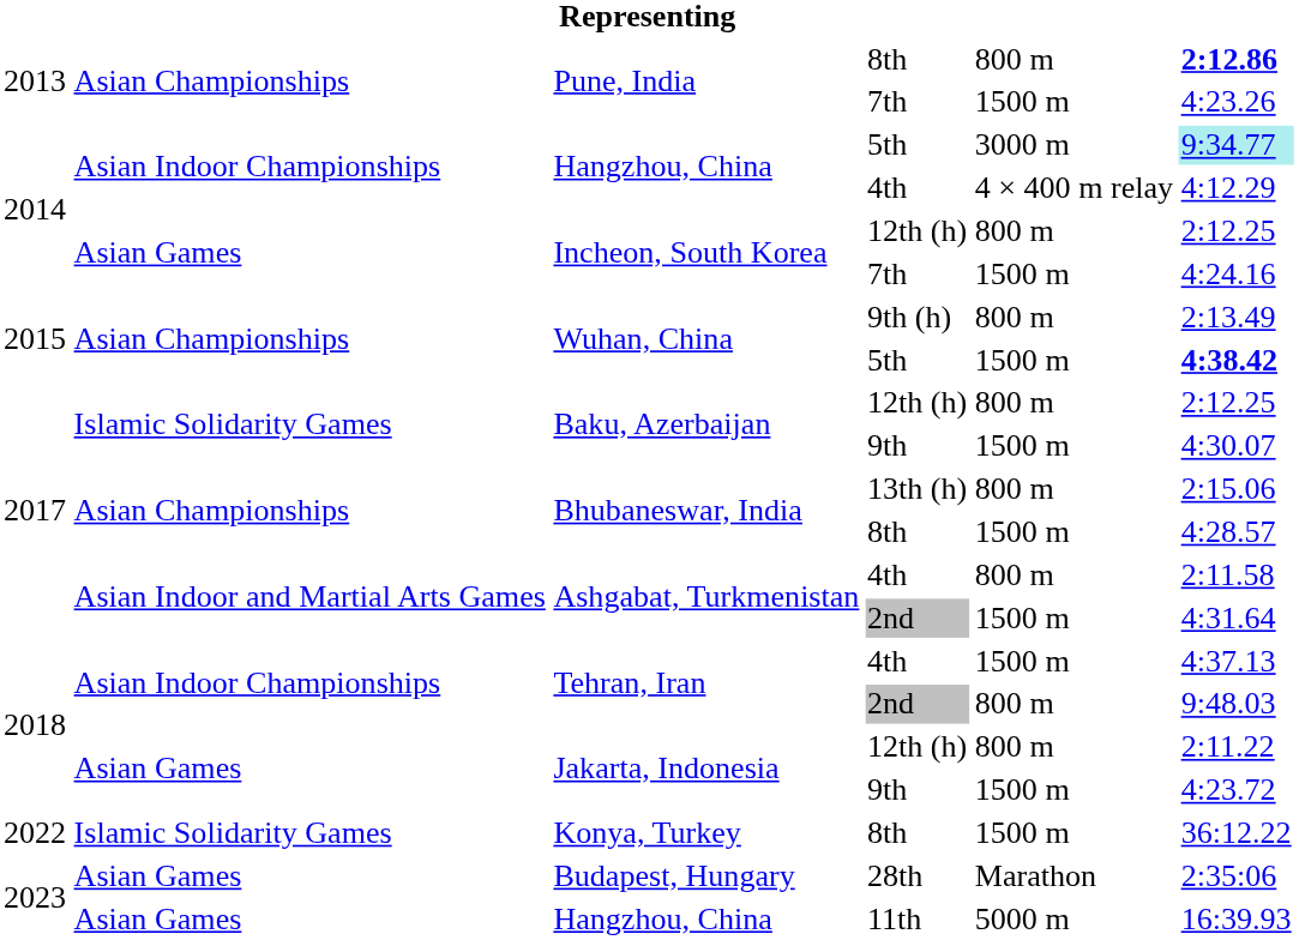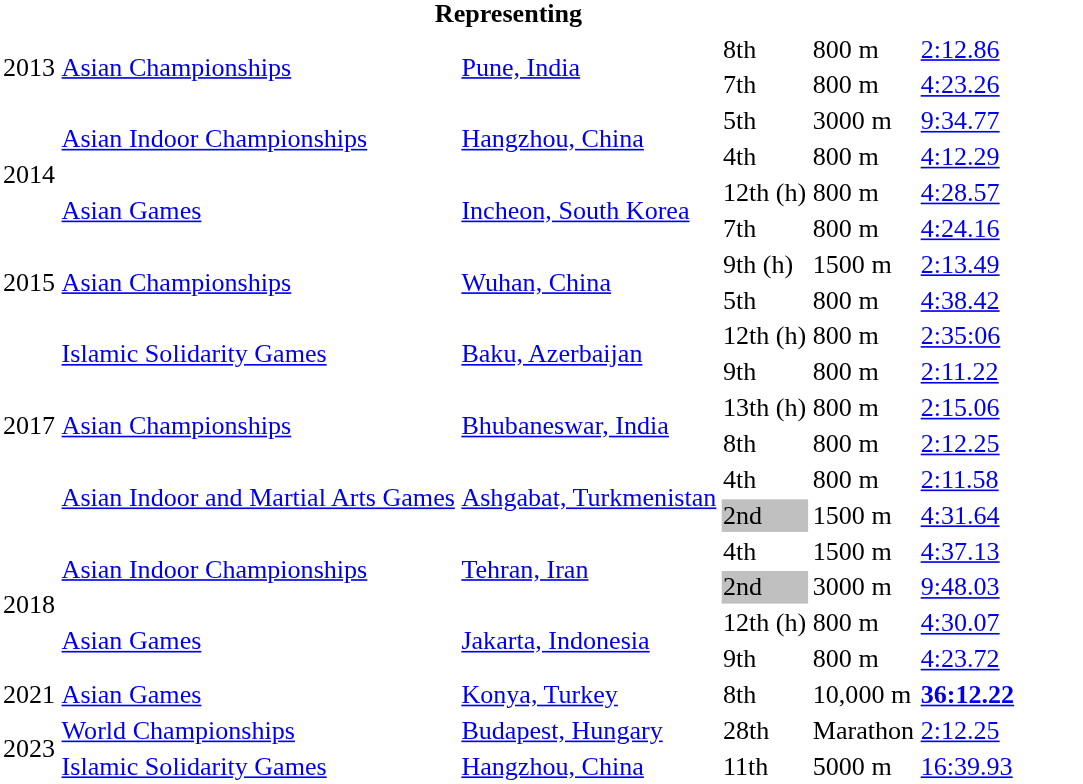Pune, India / 8th | column 6: bold -> normal
Pune, India / 7th | column 5: 1500 m -> 800 m
Hangzhou, China / 5th | column 6: paleturquoise background -> no background
Hangzhou, China / 4th | column 5: 4 × 400 m relay -> 800 m
Incheon, South Korea / 12th (h) | column 6: 2:12.25 -> 4:28.57
Incheon, South Korea / 7th | column 5: 1500 m -> 800 m
Wuhan, China / 9th (h) | column 5: 800 m -> 1500 m
Wuhan, China / 5th | column 5: 1500 m -> 800 m
Wuhan, China / 5th | column 6: bold -> normal
Baku, Azerbaijan / 12th (h) | column 6: 2:12.25 -> 2:35:06
Baku, Azerbaijan / 9th | column 5: 1500 m -> 800 m
Baku, Azerbaijan / 9th | column 6: 4:30.07 -> 2:11.22
Bhubaneswar, India / 8th | column 5: 1500 m -> 800 m
Bhubaneswar, India / 8th | column 6: 4:28.57 -> 2:12.25
Tehran, Iran / 2nd | column 5: 800 m -> 3000 m
Jakarta, Indonesia / 12th (h) | column 6: 2:11.22 -> 4:30.07
Jakarta, Indonesia / 9th | column 5: 1500 m -> 800 m
Konya, Turkey | column 1: 2022 -> 2021
Konya, Turkey | column 2: Islamic Solidarity Games -> Asian Games
Konya, Turkey | column 5: 1500 m -> 10,000 m
Konya, Turkey | column 6: normal -> bold
Budapest, Hungary | column 2: Asian Games -> World Championships
Budapest, Hungary | column 6: 2:35:06 -> 2:12.25
Hangzhou, China / 11th | column 2: Asian Games -> Islamic Solidarity Games
